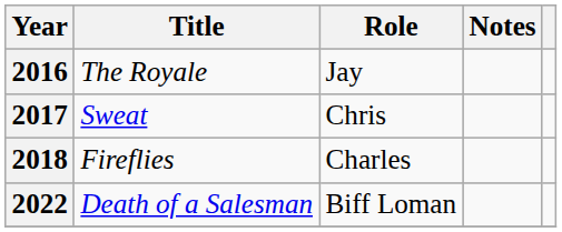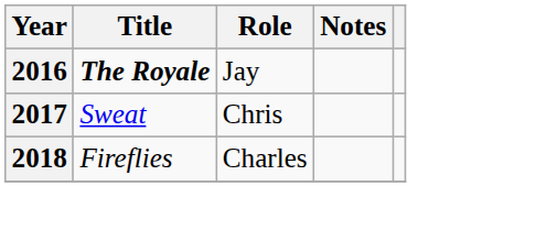2016 | Title: normal -> bold
- row: 2022 | Death of a Salesman | Biff Loman
